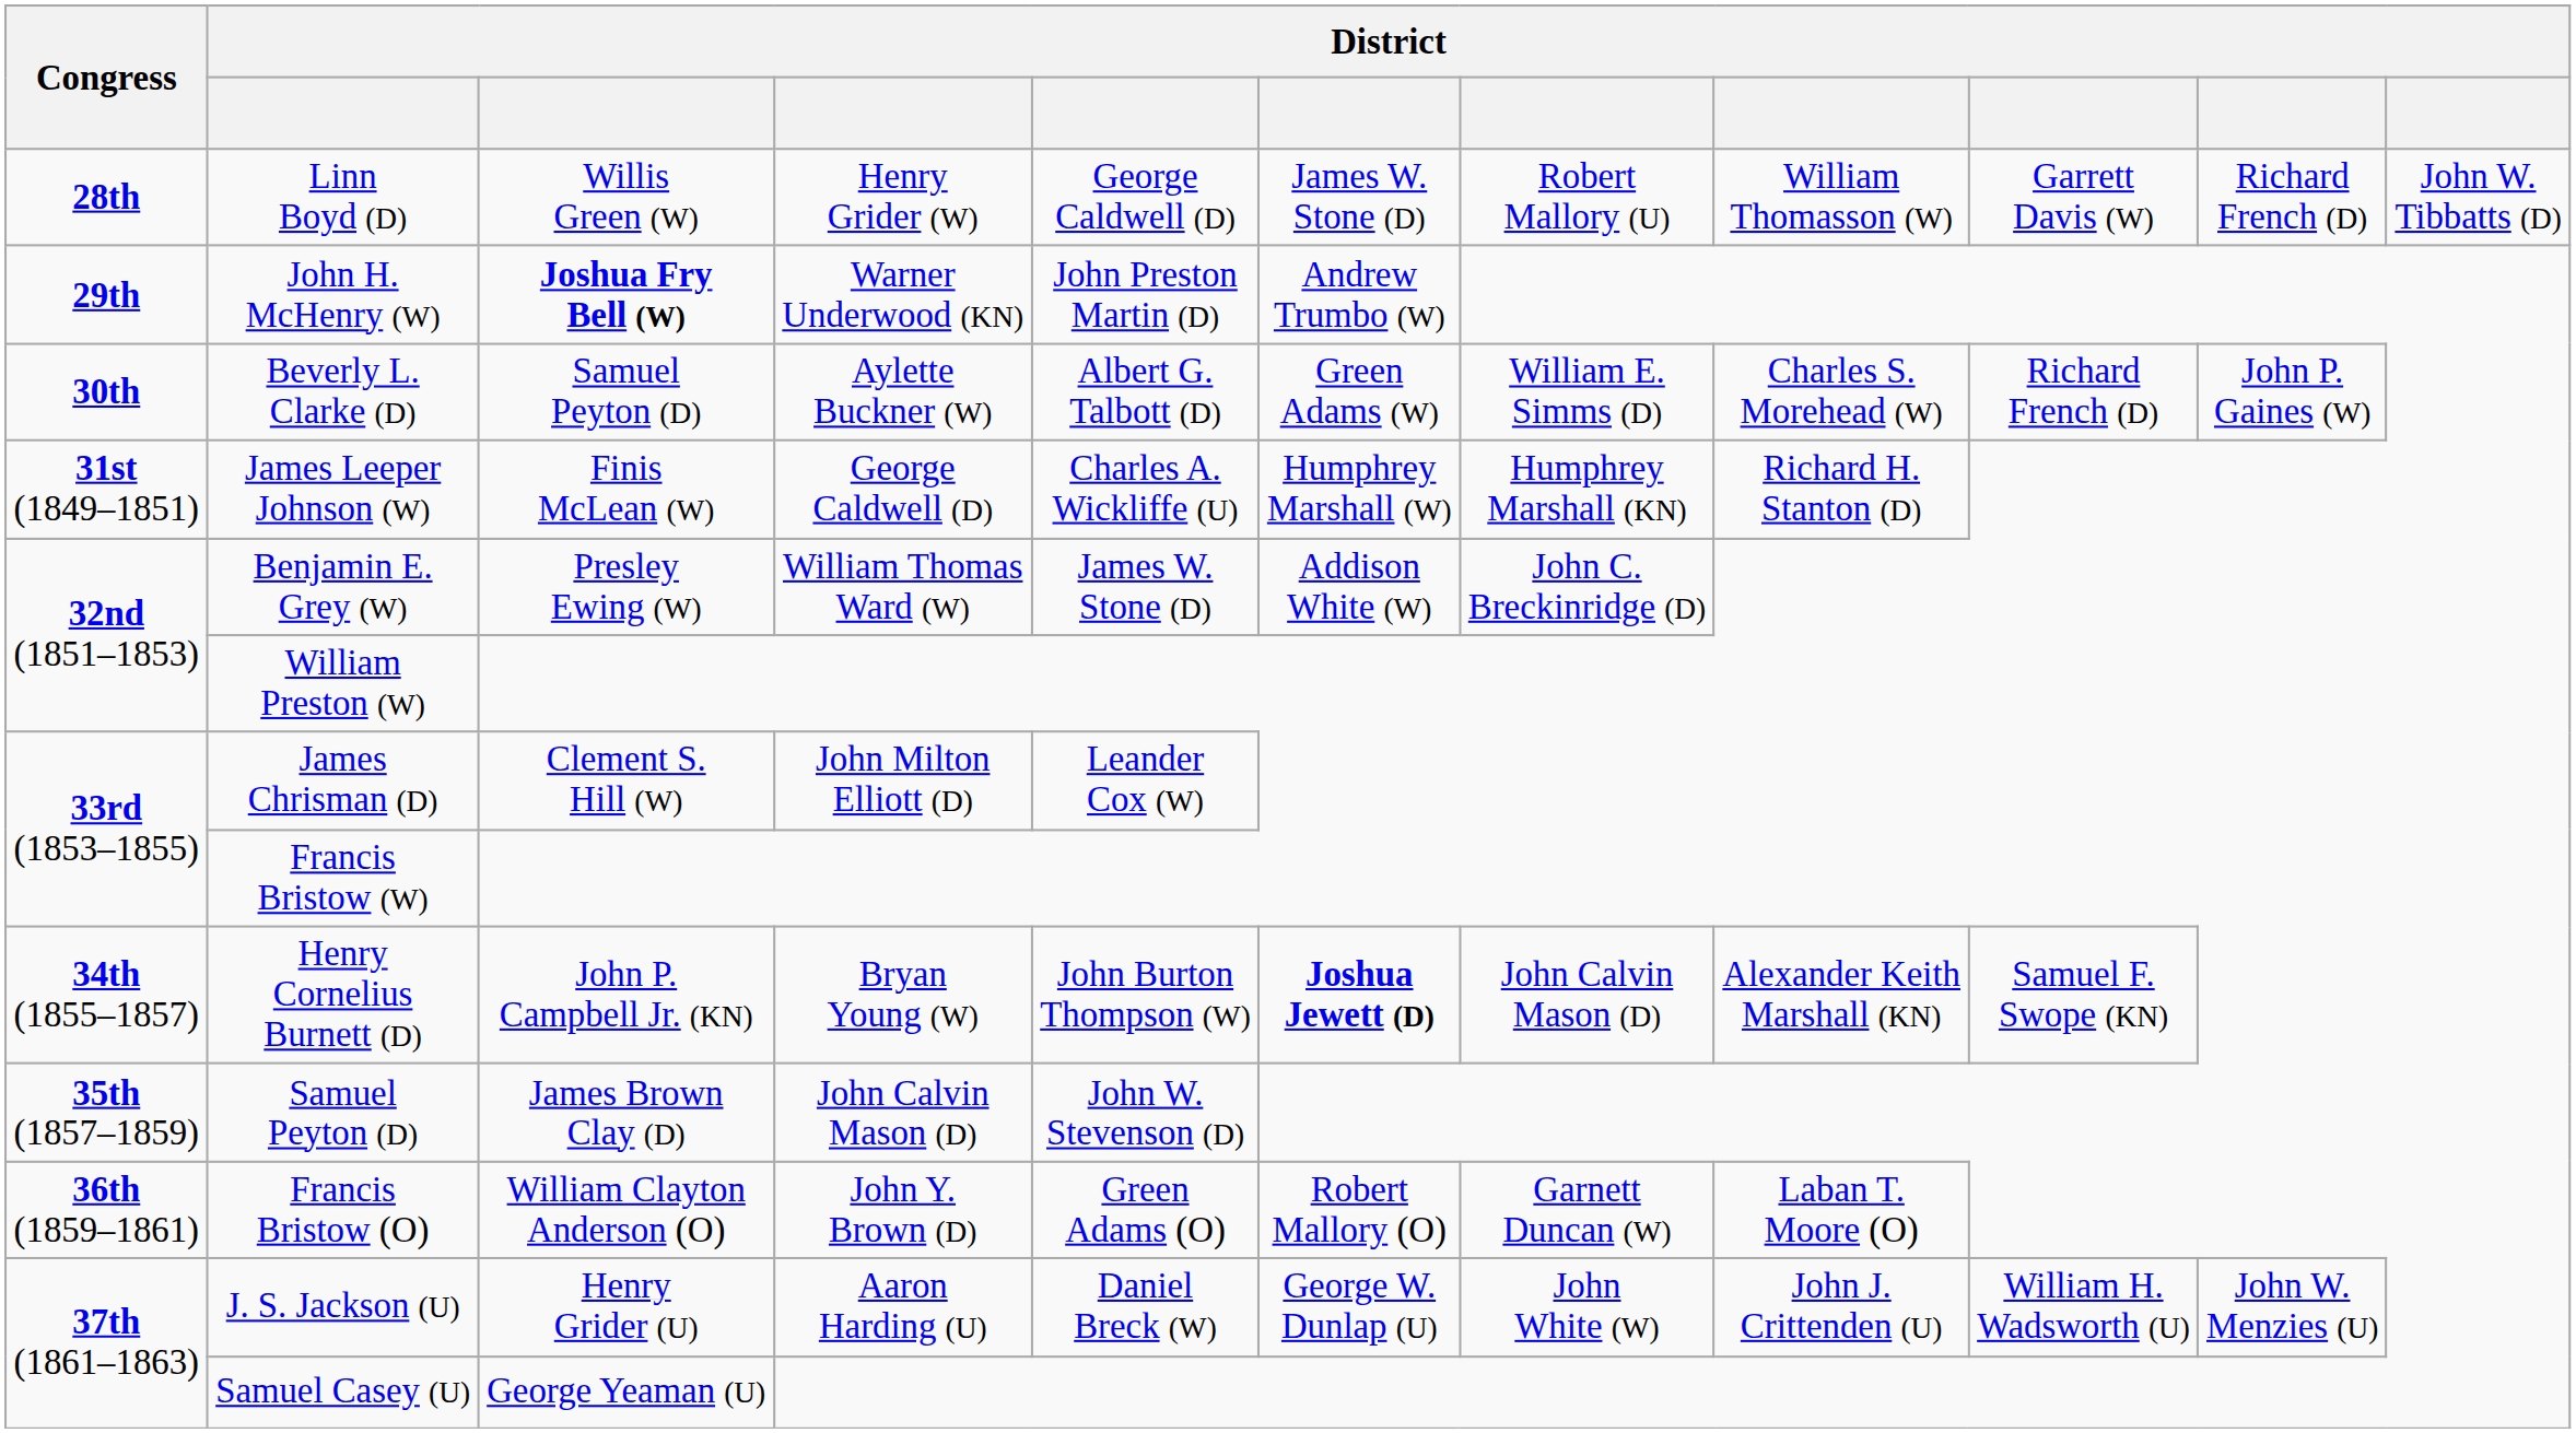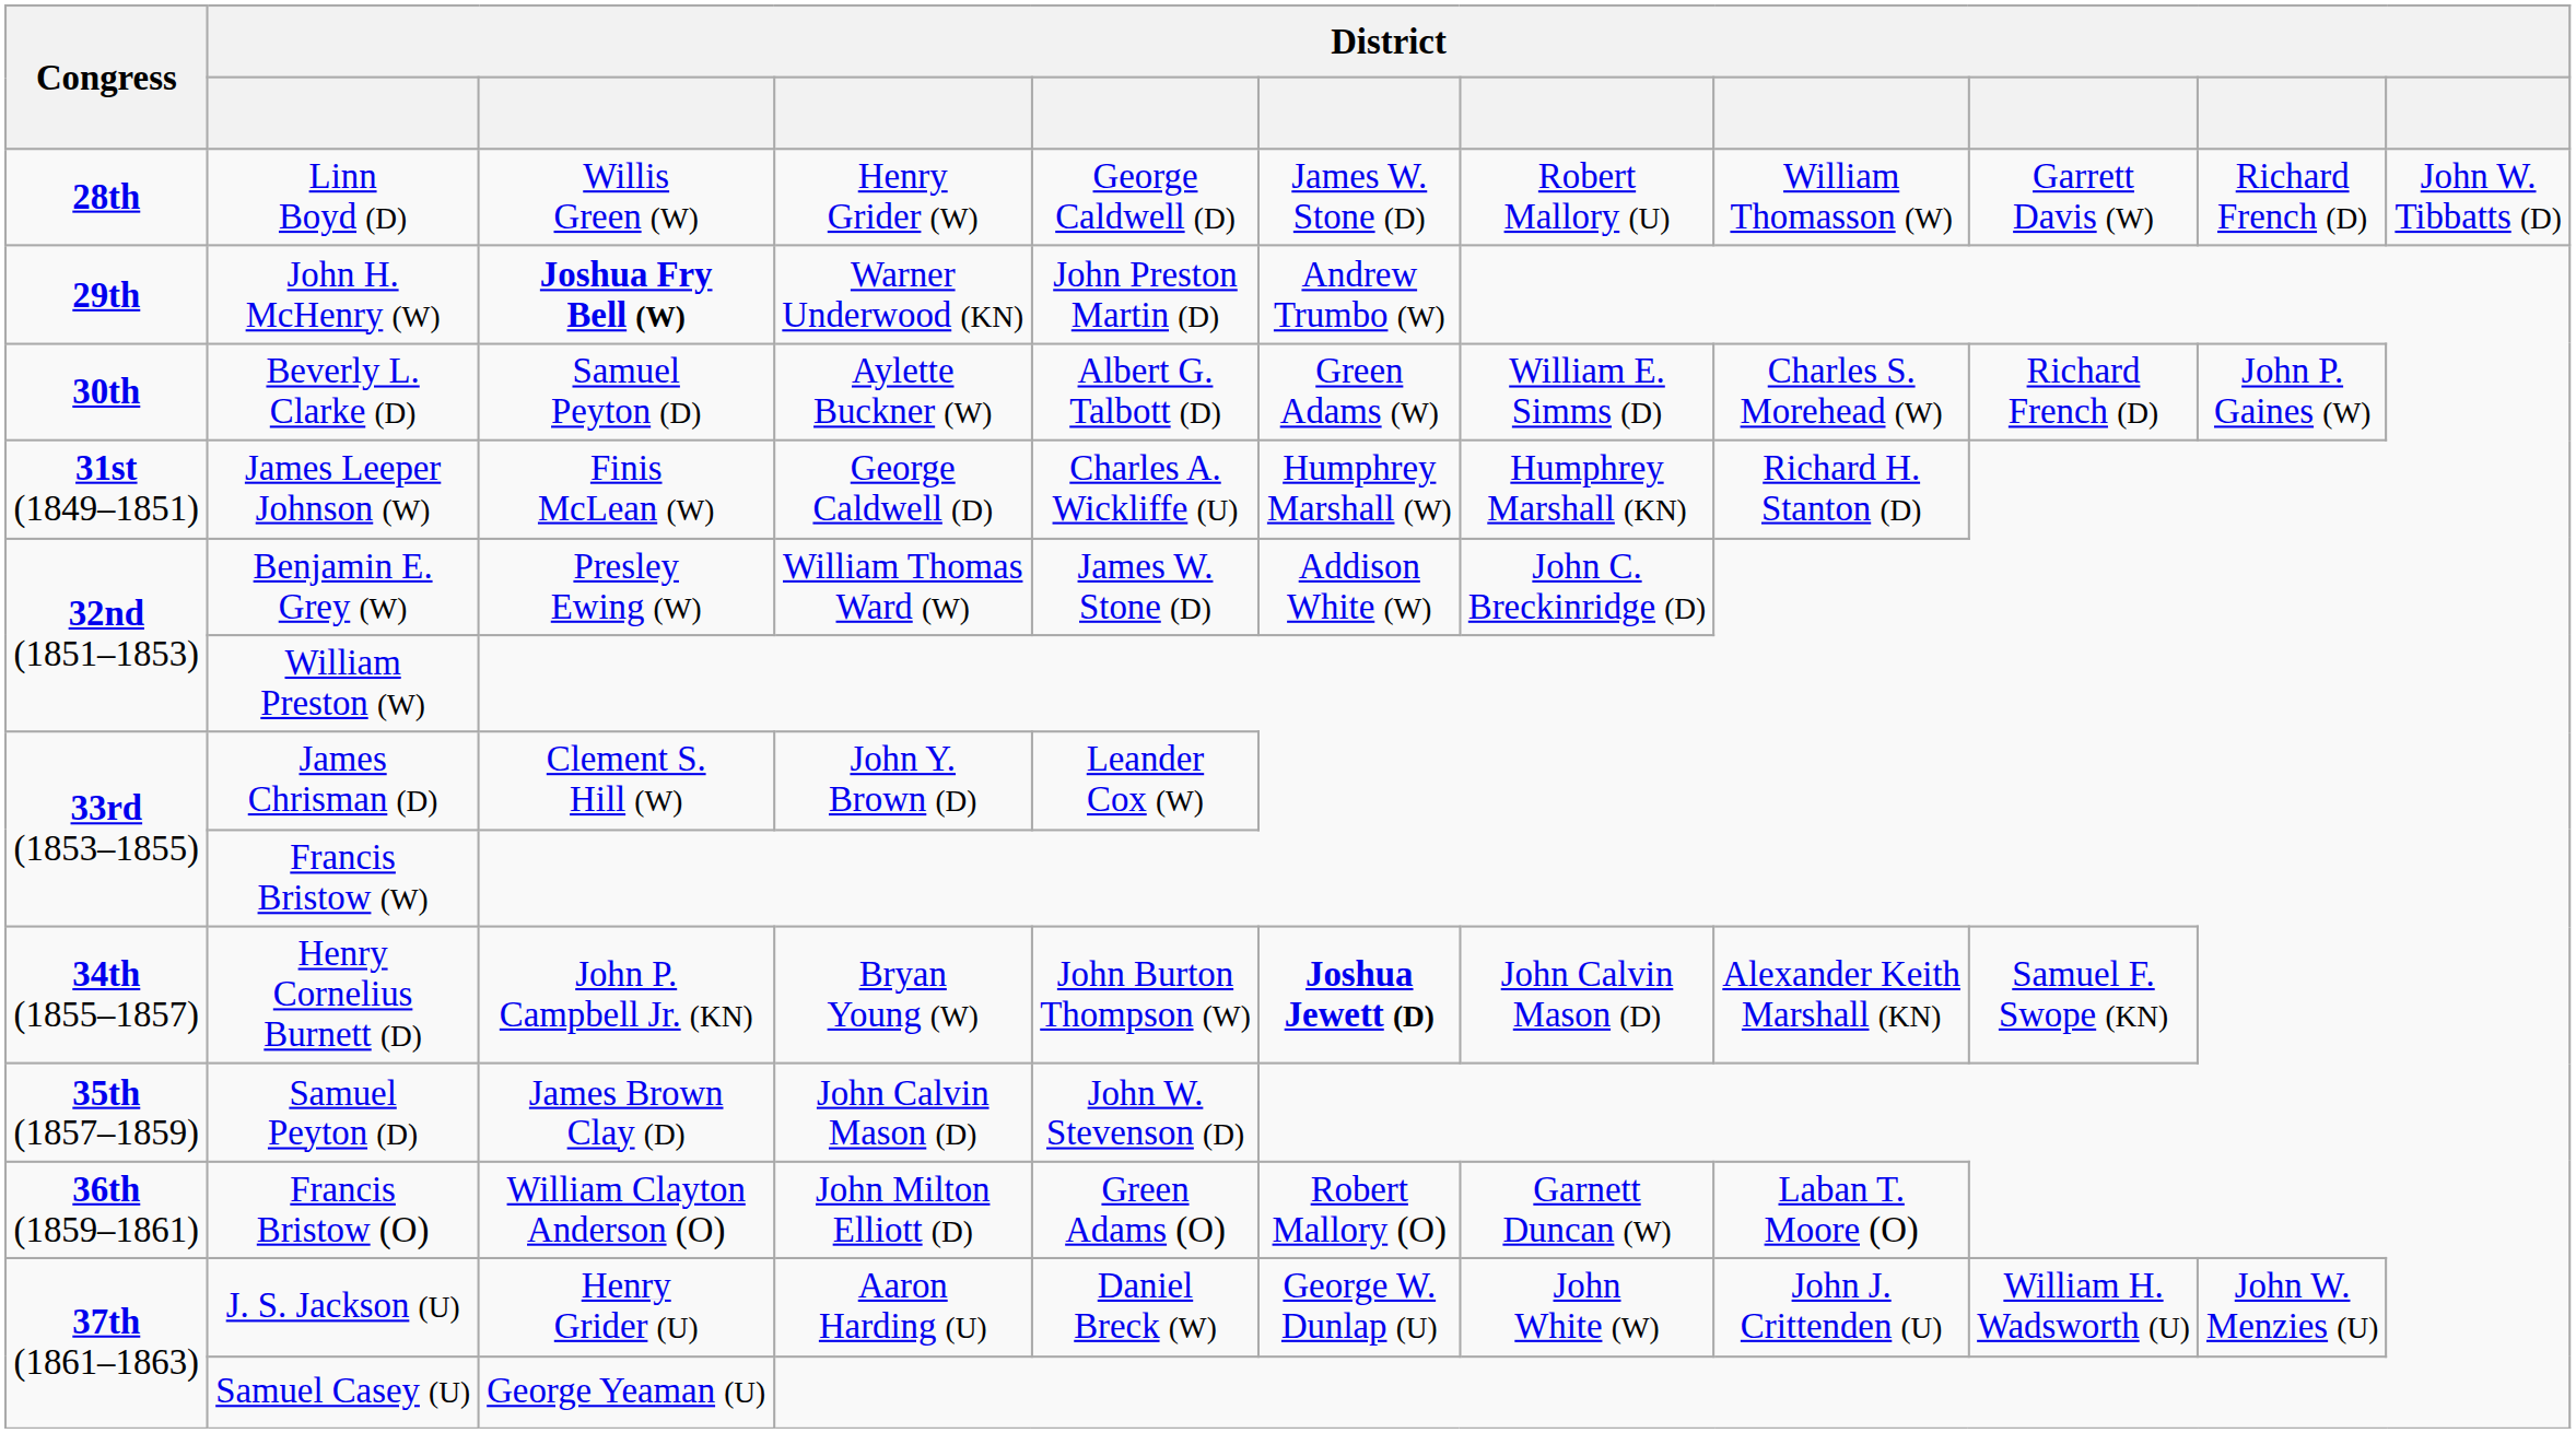James Chrisman (D) | column 4: John Milton Elliott (D) -> John Y. Brown (D)
Francis Bristow (O) | column 4: John Y. Brown (D) -> John Milton Elliott (D)
